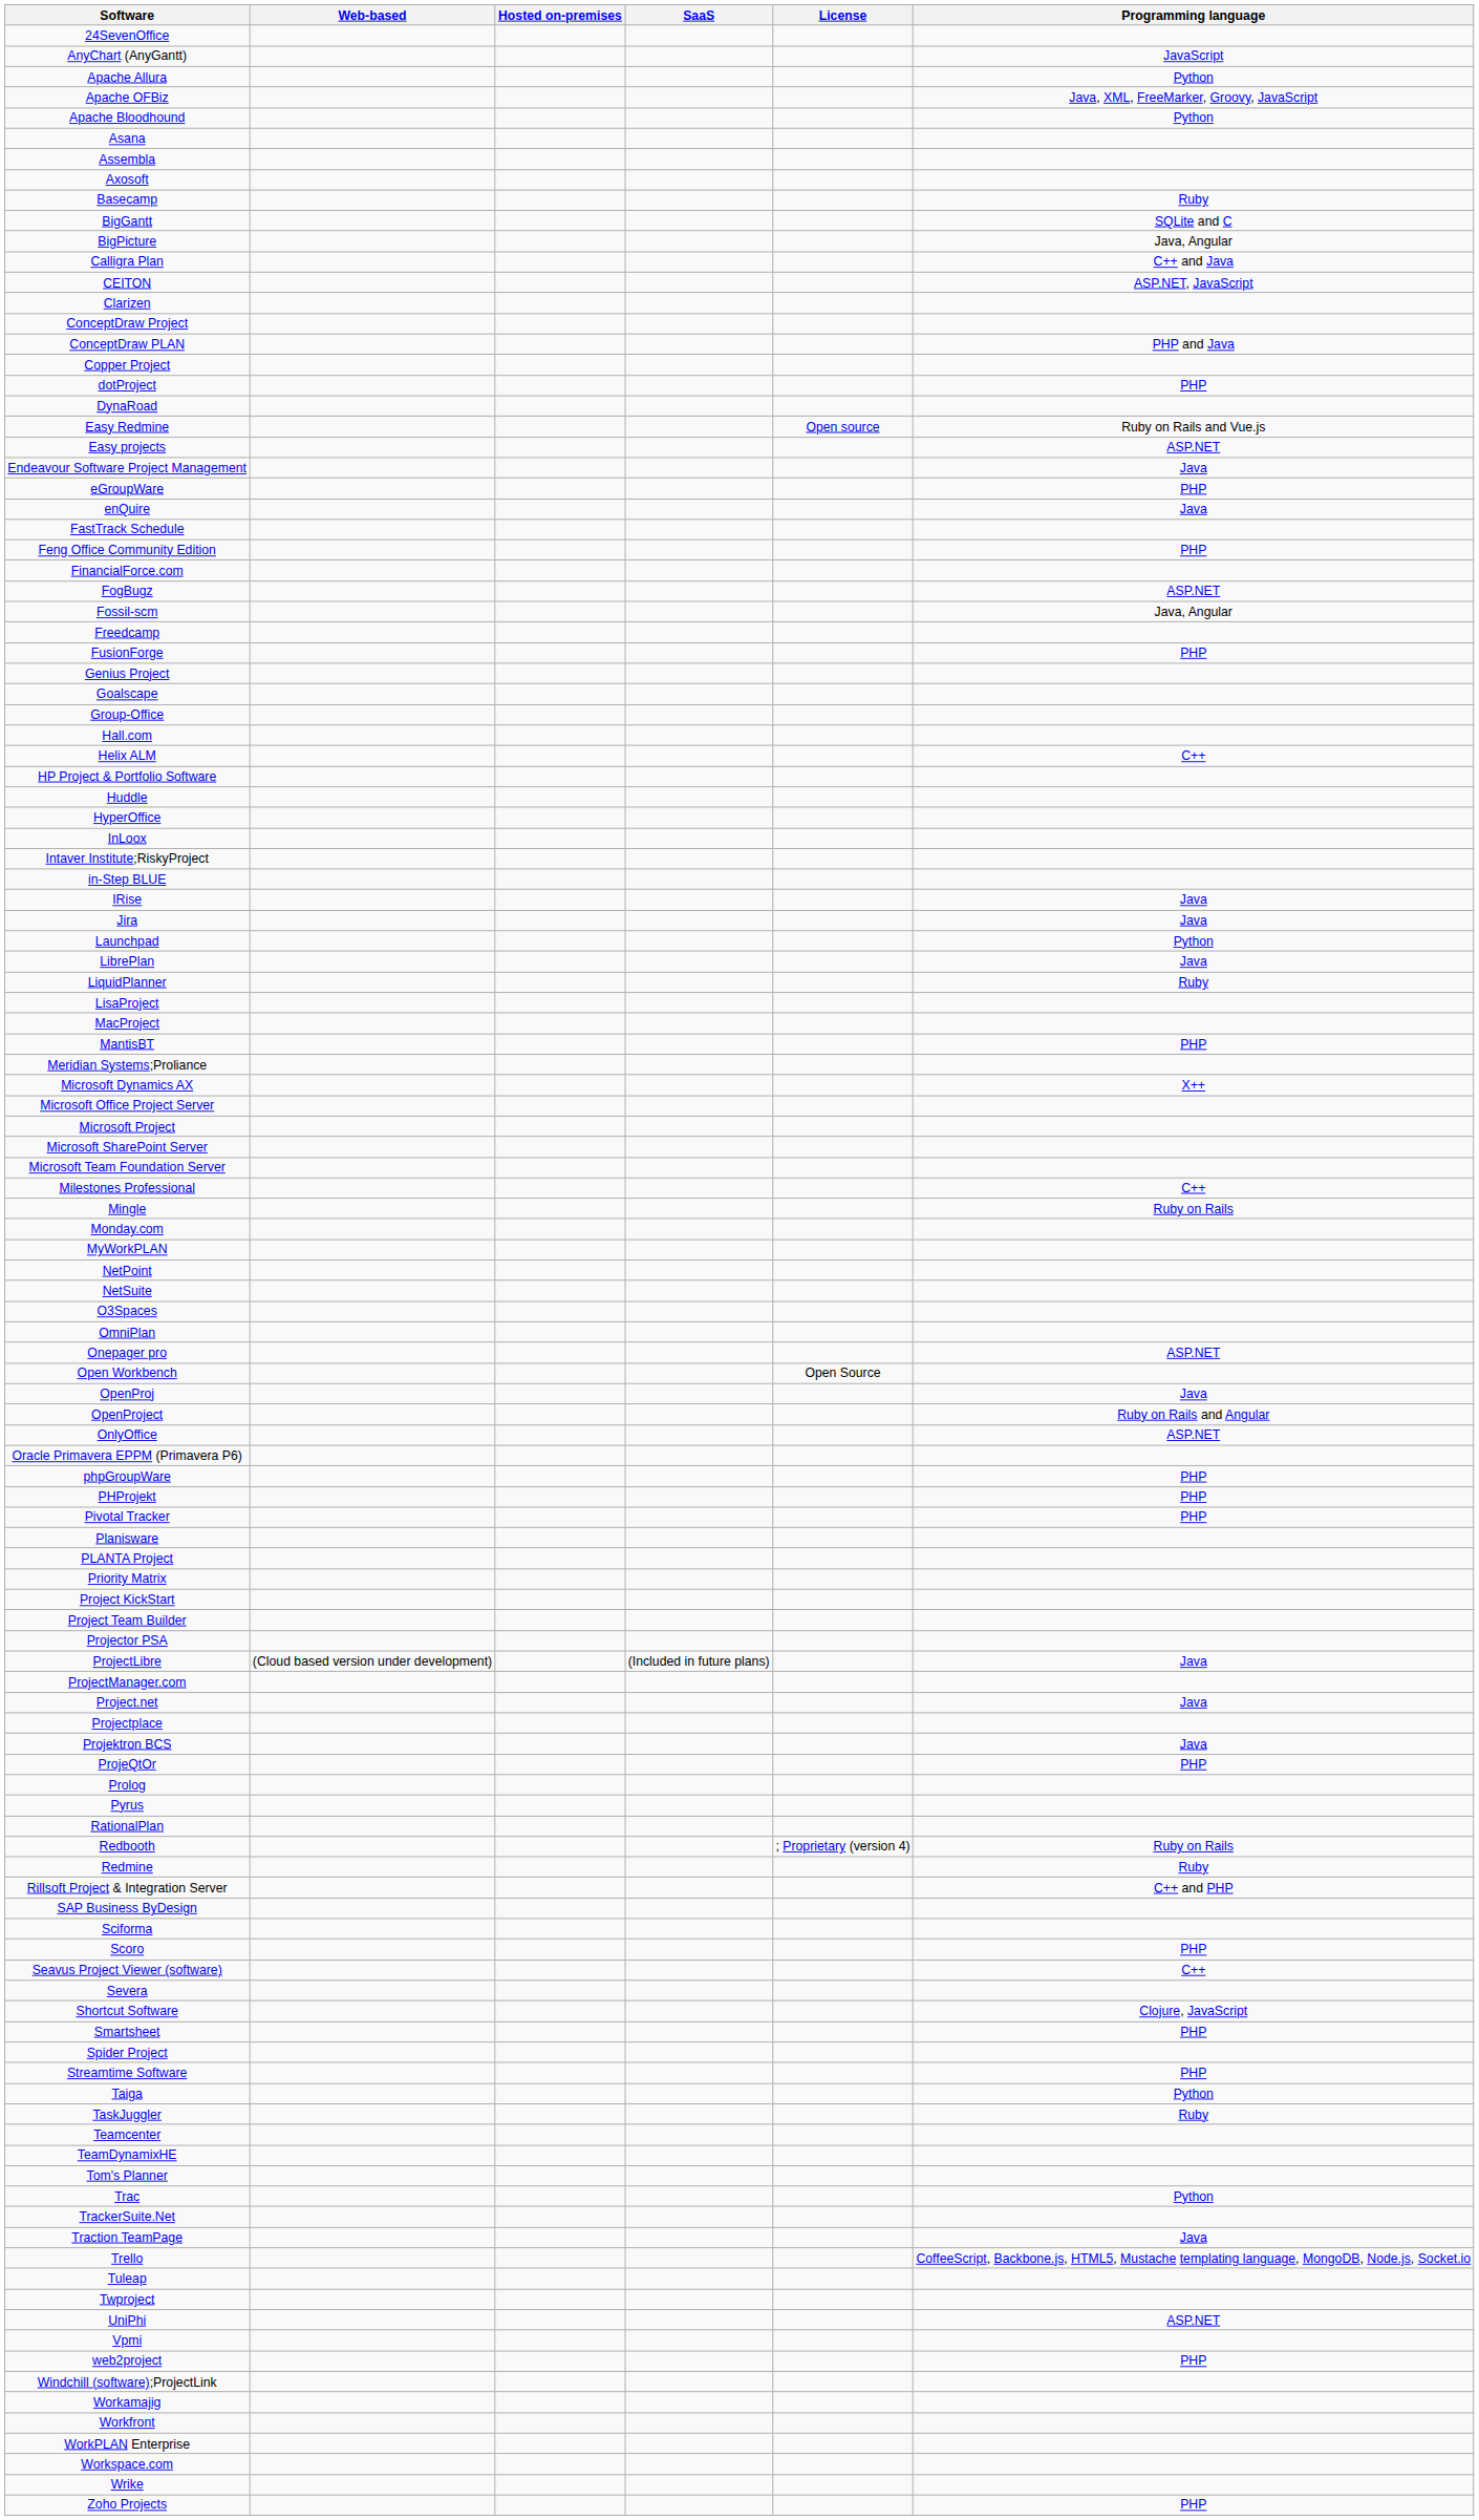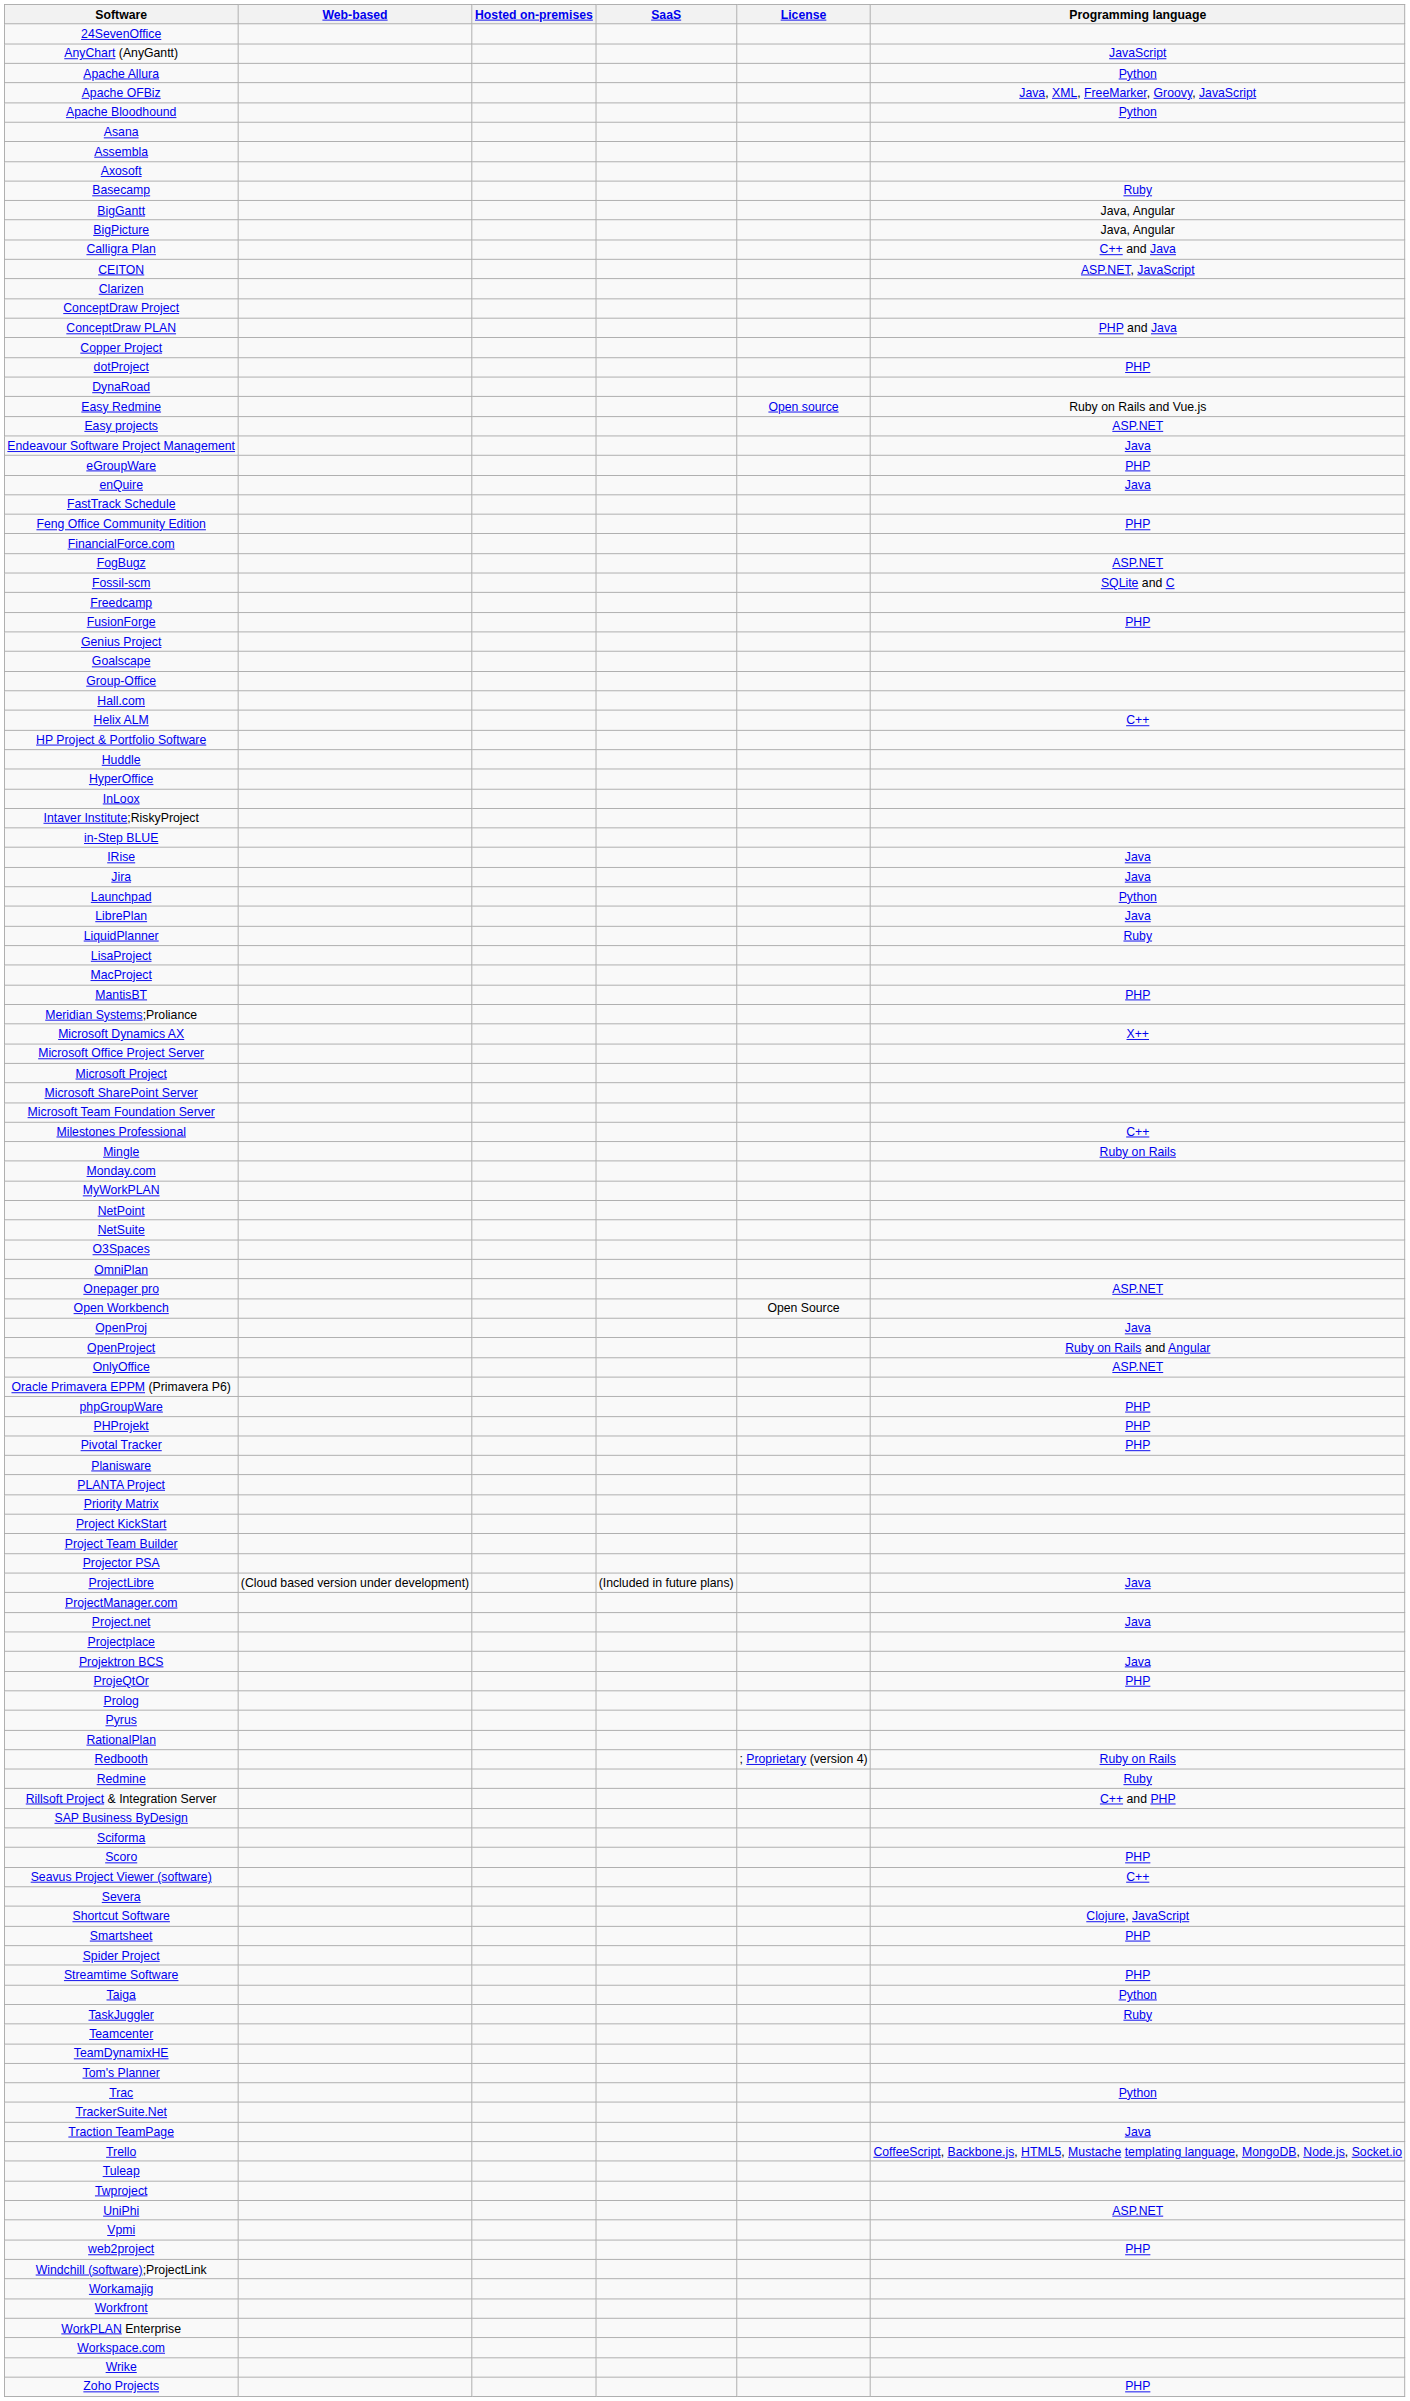BigGantt | Programming language: SQLite and C -> Java, Angular
Fossil-scm | Programming language: Java, Angular -> SQLite and C
